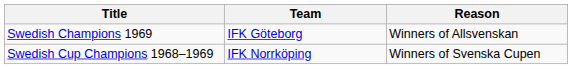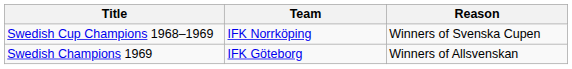rows swapped: Swedish Champions 1969 <-> Swedish Cup Champions 1968–1969
